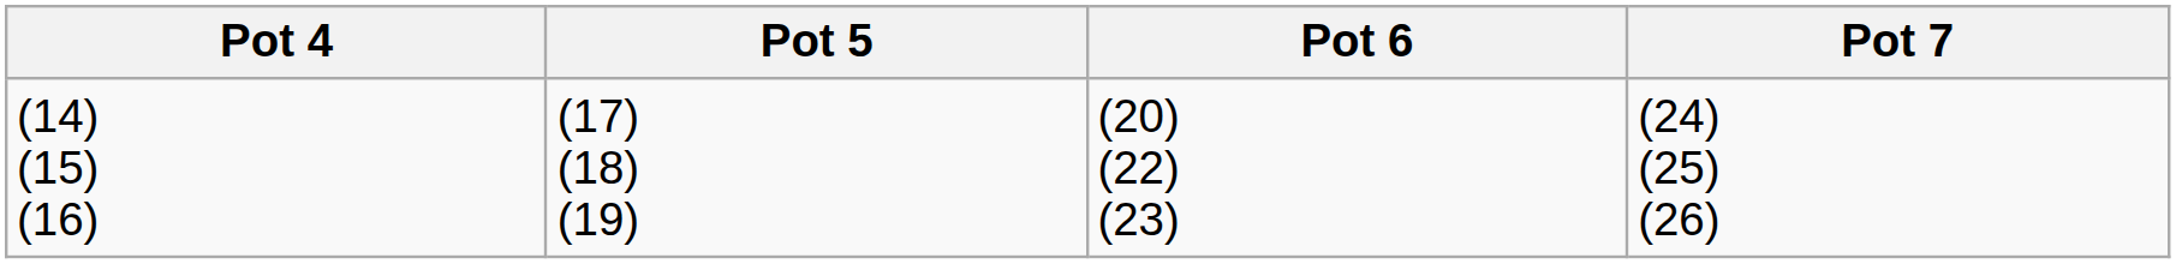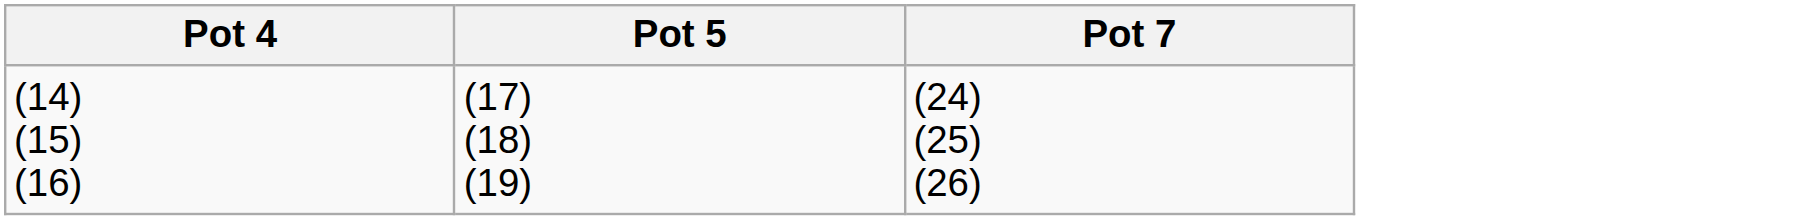- column: Pot 6 | (20) (22) (23)
